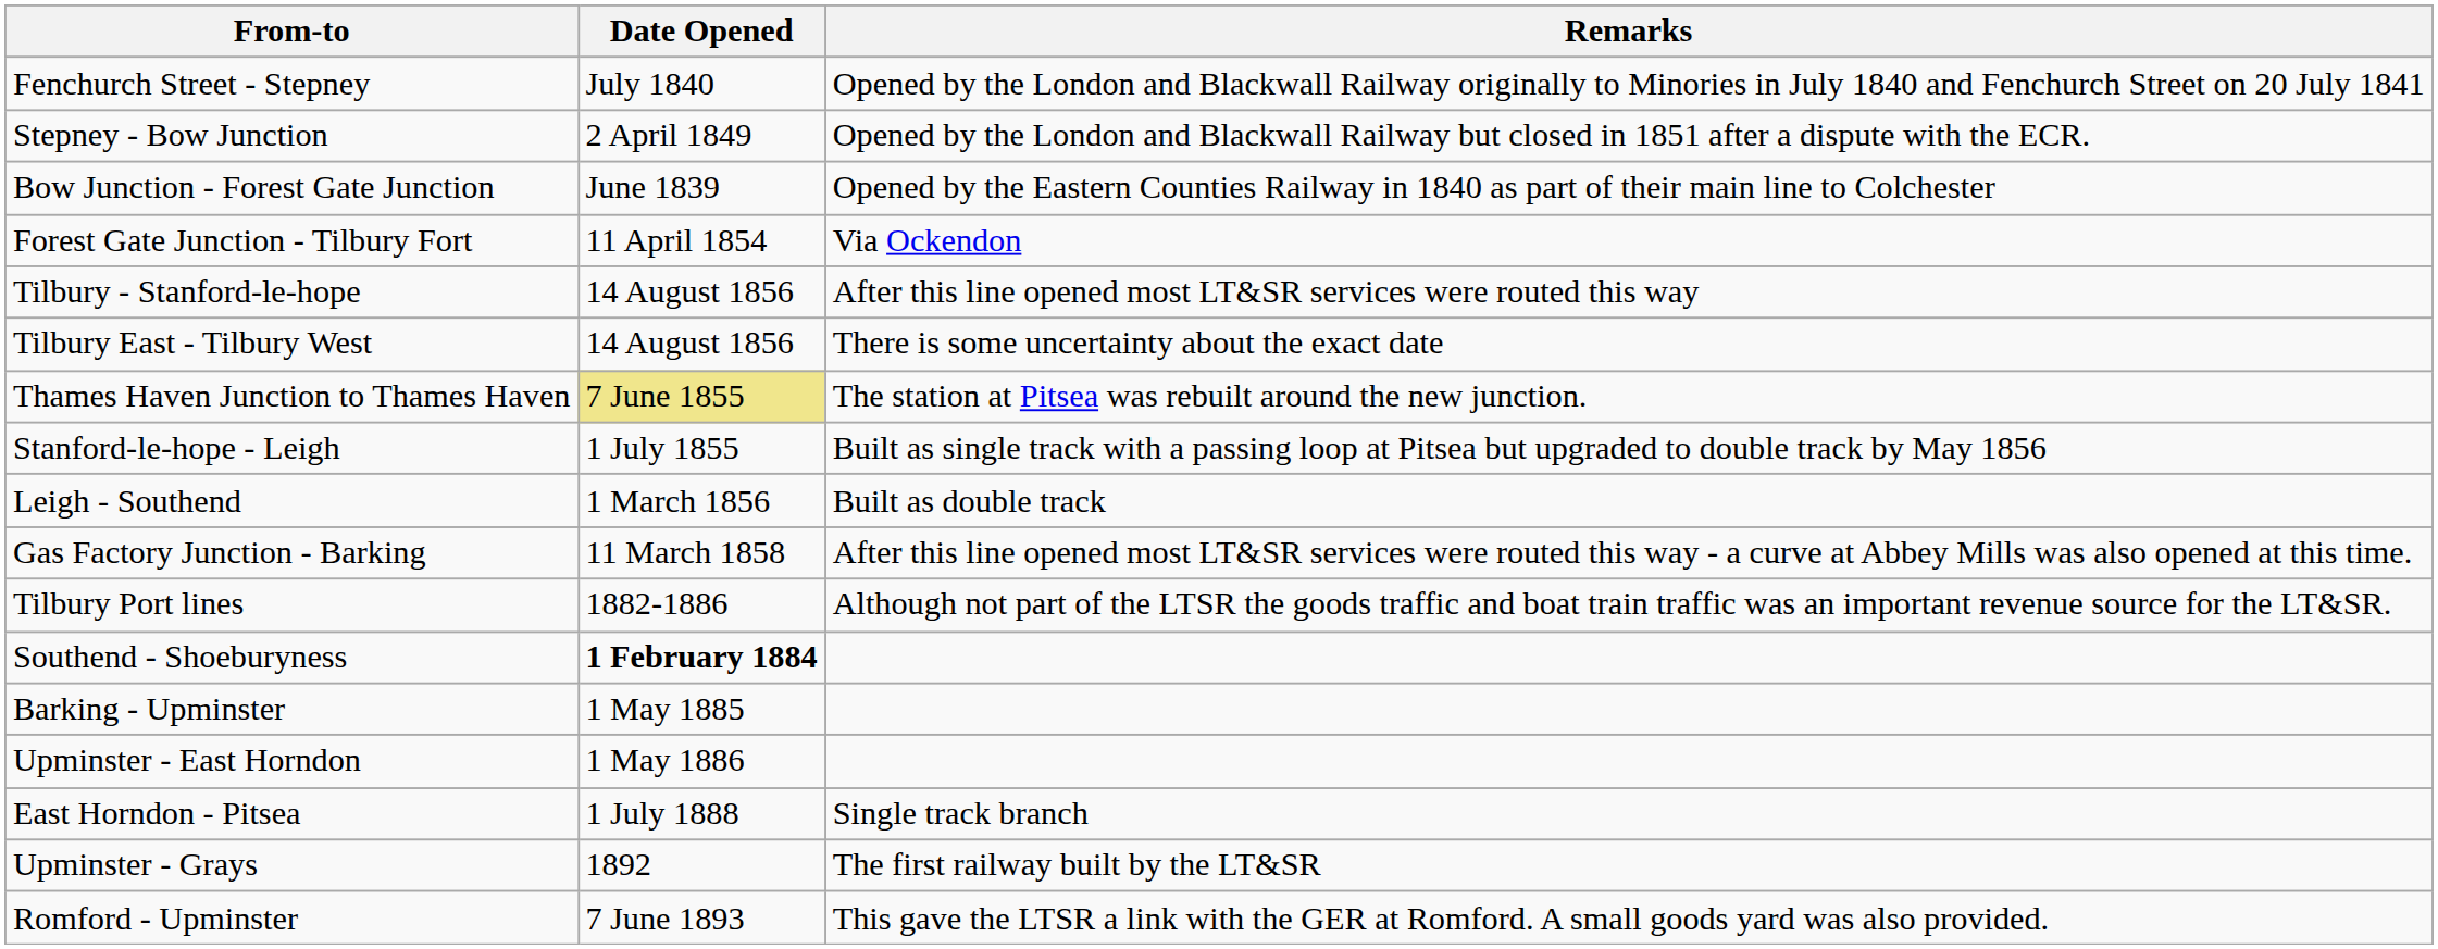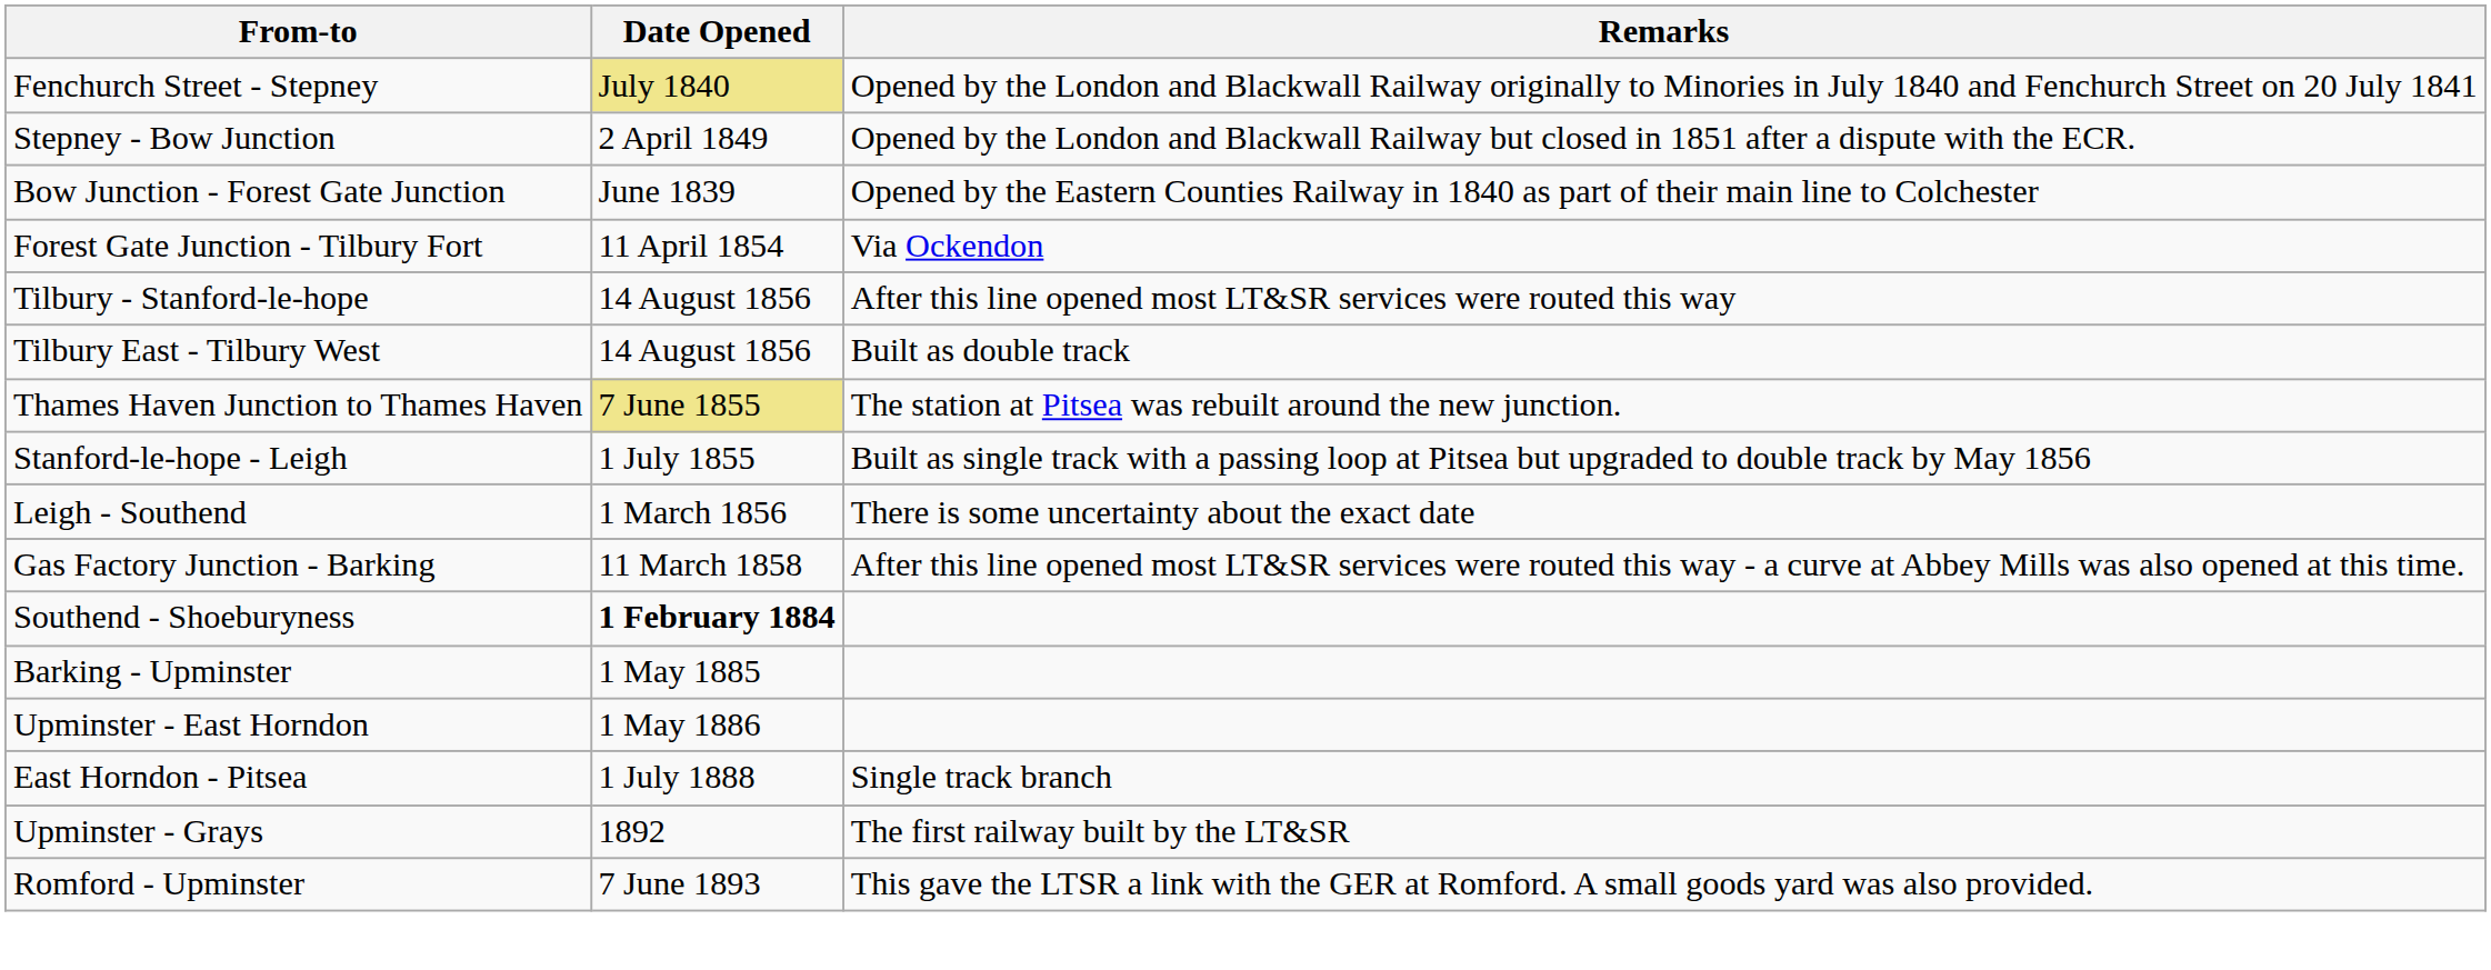Fenchurch Street - Stepney | Date Opened: no background -> khaki background
Tilbury East - Tilbury West | Remarks: There is some uncertainty about the exact date -> Built as double track
Leigh - Southend | Remarks: Built as double track -> There is some uncertainty about the exact date
- row: Tilbury Port lines | 1882-1886 | Although not part of the LTSR the goods traffic and boat train traffic was an important revenue source for the LT&SR.
